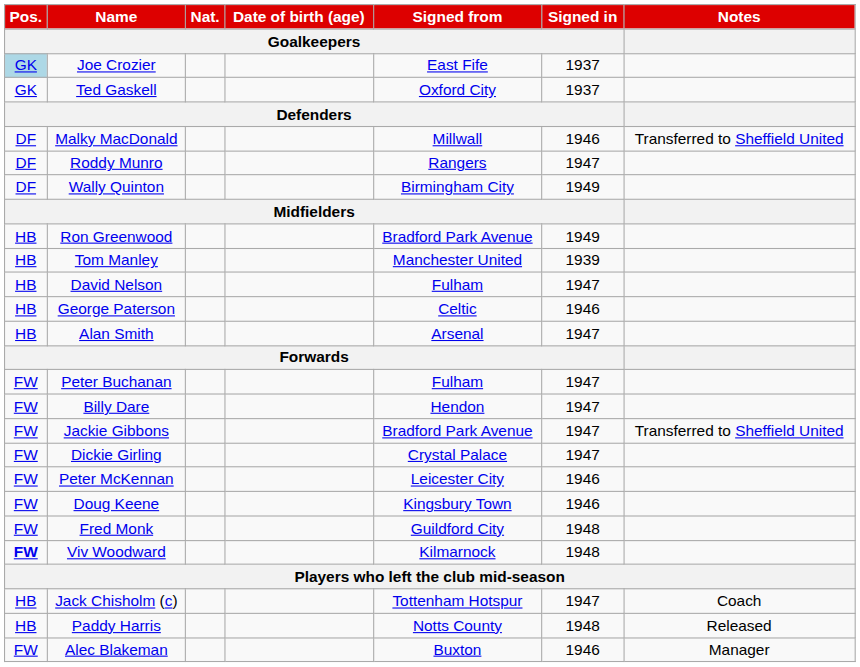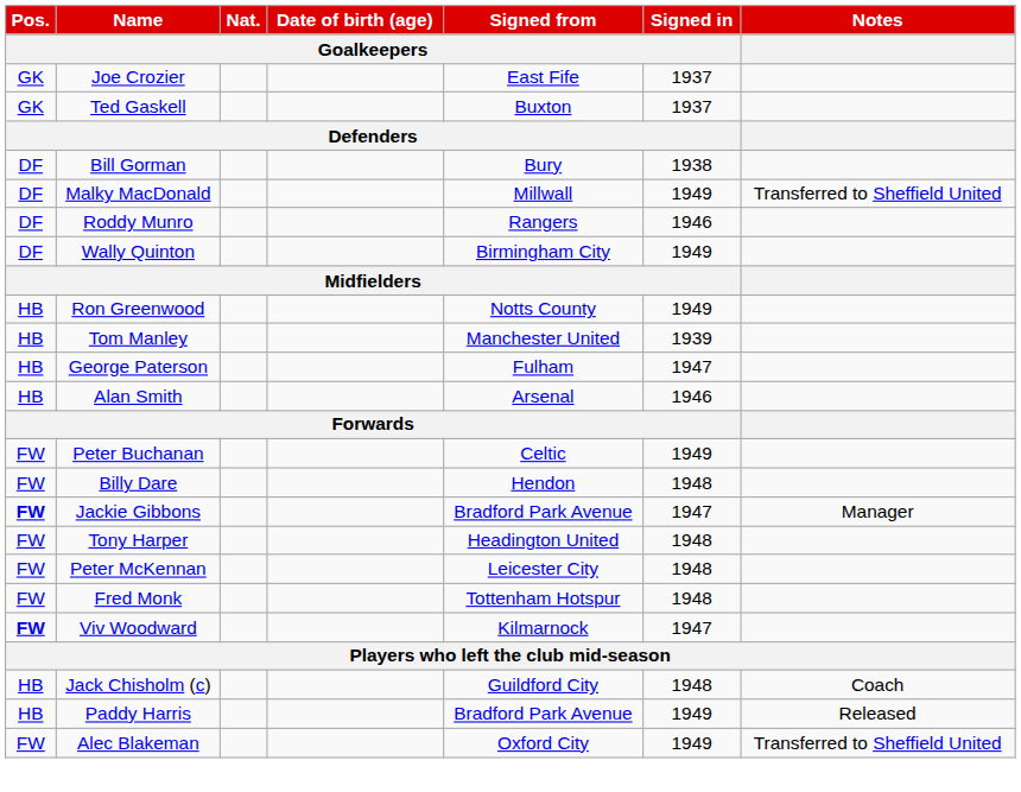Joe Crozier | Pos. / Goalkeepers: lightblue background -> no background
Ted Gaskell | Signed from / Goalkeepers: Oxford City -> Buxton
+ row: DF | Bill Gorman | Bury | 1938
Malky MacDonald | Signed in / Goalkeepers: 1946 -> 1949
Roddy Munro | Signed in / Goalkeepers: 1947 -> 1946
Ron Greenwood | Signed from / Goalkeepers: Bradford Park Avenue -> Notts County
- row: HB | David Nelson | Fulham | 1947
George Paterson | Signed from / Goalkeepers: Celtic -> Fulham
George Paterson | Signed in / Goalkeepers: 1946 -> 1947
Alan Smith | Signed in / Goalkeepers: 1947 -> 1946
Peter Buchanan | Signed from / Goalkeepers: Fulham -> Celtic
Peter Buchanan | Signed in / Goalkeepers: 1947 -> 1949
Billy Dare | Signed in / Goalkeepers: 1947 -> 1948
Jackie Gibbons | Pos. / Goalkeepers: normal -> bold
Jackie Gibbons | Notes: Transferred to Sheffield United -> Manager
- row: FW | Dickie Girling | Crystal Palace | 1947
+ row: FW | Tony Harper | Headington United | 1948
Peter McKennan | Signed in / Goalkeepers: 1946 -> 1948
- row: FW | Doug Keene | Kingsbury Town | 1946
Fred Monk | Signed from / Goalkeepers: Guildford City -> Tottenham Hotspur
Viv Woodward | Signed in / Goalkeepers: 1948 -> 1947
Jack Chisholm (c) | Signed from / Goalkeepers: Tottenham Hotspur -> Guildford City
Jack Chisholm (c) | Signed in / Goalkeepers: 1947 -> 1948
Paddy Harris | Signed from / Goalkeepers: Notts County -> Bradford Park Avenue
Paddy Harris | Signed in / Goalkeepers: 1948 -> 1949
Alec Blakeman | Signed from / Goalkeepers: Buxton -> Oxford City
Alec Blakeman | Signed in / Goalkeepers: 1946 -> 1949
Alec Blakeman | Notes: Manager -> Transferred to Sheffield United
